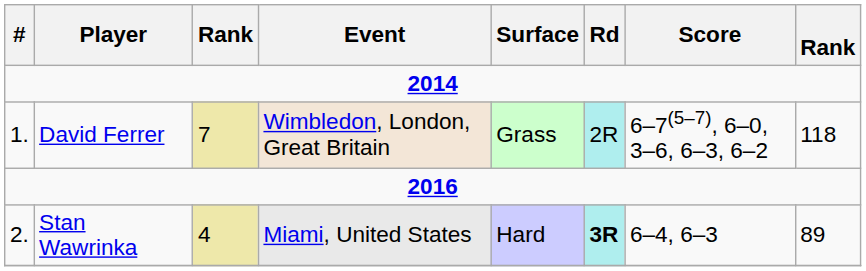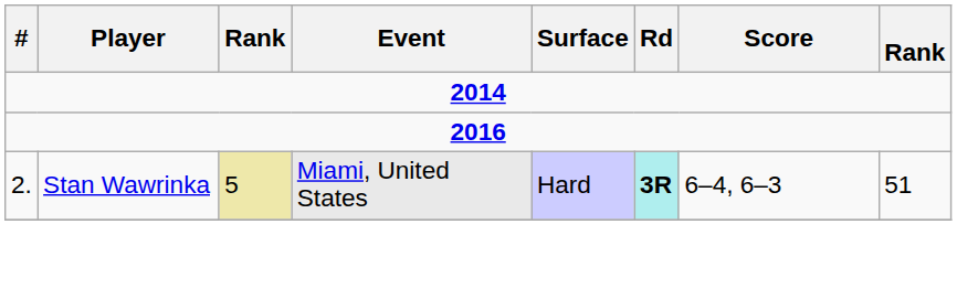- row: 1. | David Ferrer | 7 | Wimbledon, London, Great Britain | Grass | 2R | 6–7(5–7), 6–0, 3–6, 6–3, 6–2 | 118
Stan Wawrinka | column 3: 4 -> 5
Stan Wawrinka | column 8: 89 -> 51
